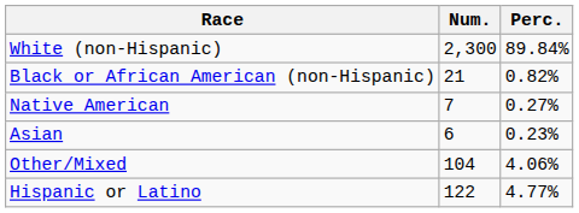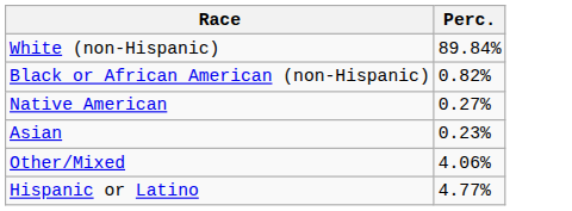- column: Num. | 2,300 | 21 | 7 | 6 | 104 | 122
